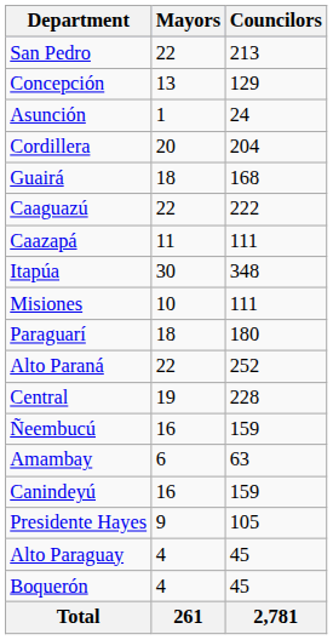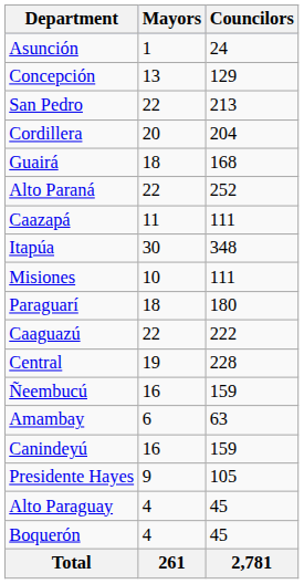rows swapped: Asunción <-> San Pedro
rows swapped: Caaguazú <-> Alto Paraná
